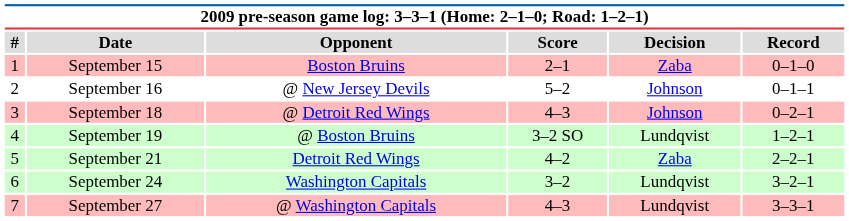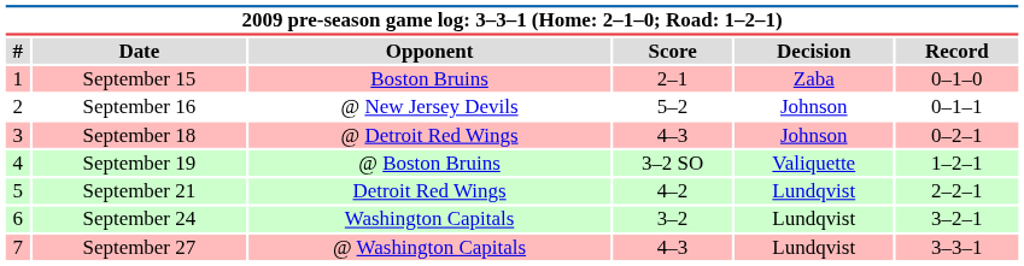September 19 | Decision: Lundqvist -> Valiquette
September 21 | Decision: Zaba -> Lundqvist
